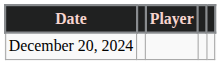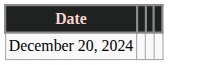- column: Player
